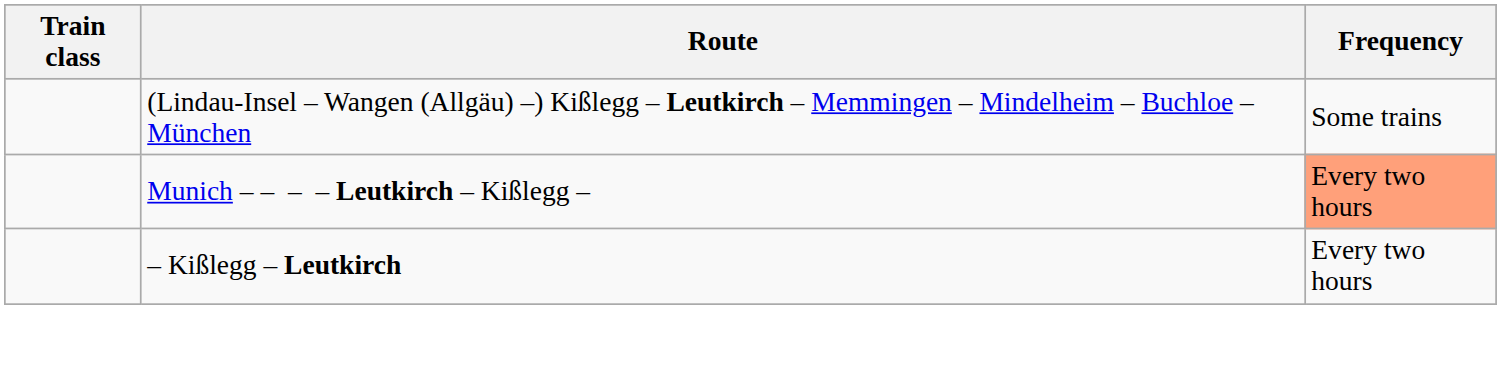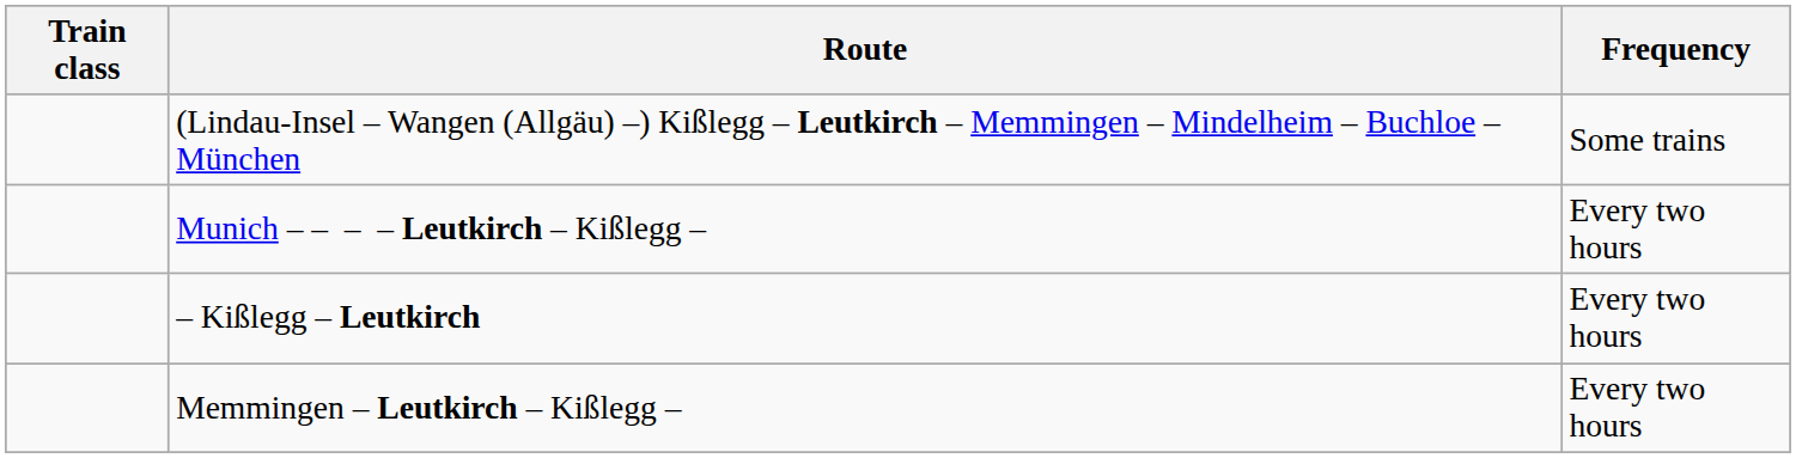Munich – – – – Leutkirch – Kißlegg – | Frequency: lightsalmon background -> no background
+ row: Memmingen – Leutkirch – Kißlegg – | Every two hours
